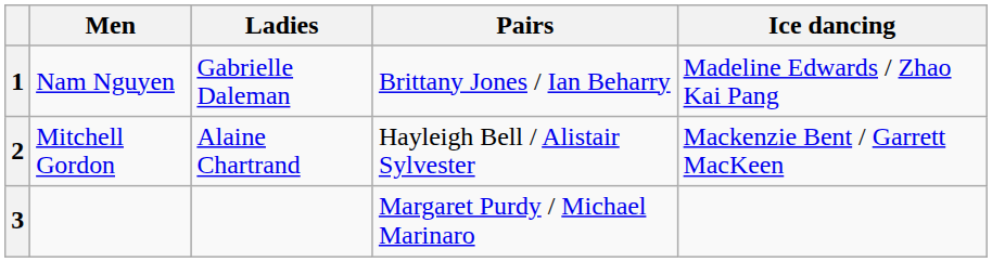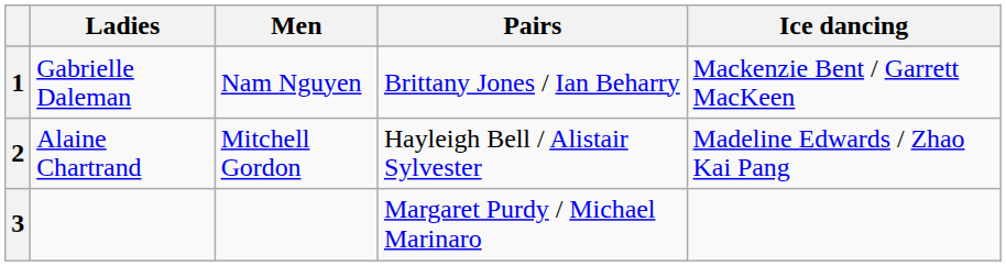columns swapped: Men <-> Ladies
1 | Ice dancing: Madeline Edwards / Zhao Kai Pang -> Mackenzie Bent / Garrett MacKeen
2 | Ice dancing: Mackenzie Bent / Garrett MacKeen -> Madeline Edwards / Zhao Kai Pang
